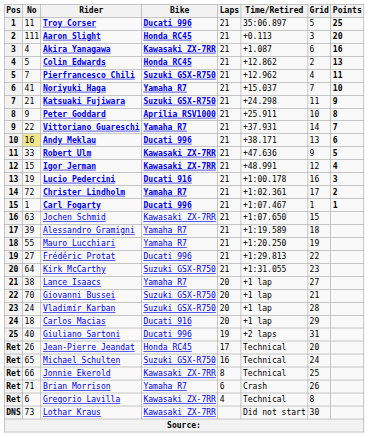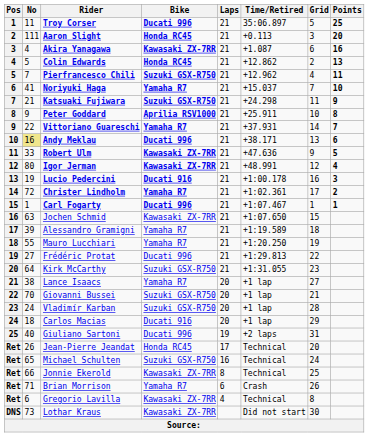Igor Jerman | No: 15 -> 80
